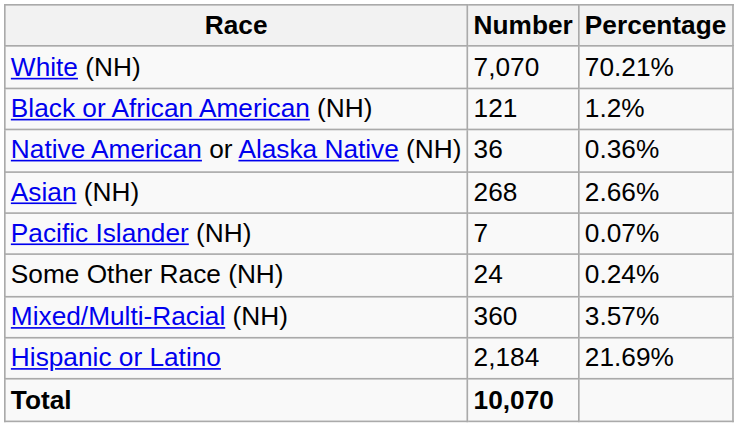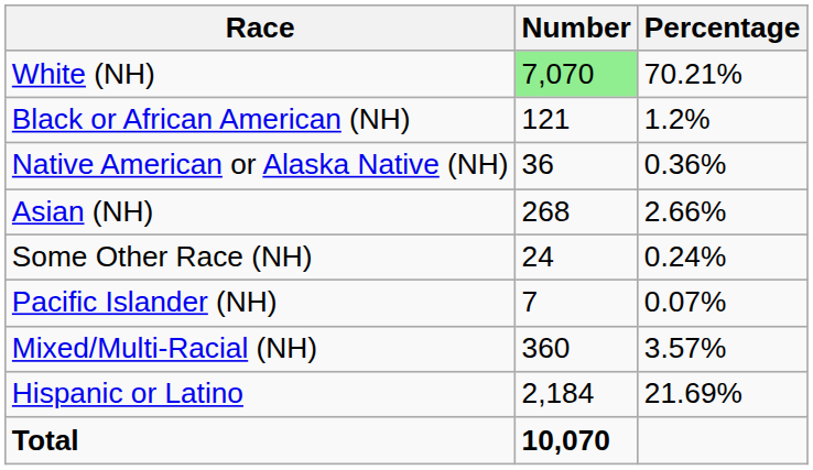White (NH) | Number: no background -> lightgreen background
rows swapped: Pacific Islander (NH) <-> Some Other Race (NH)
